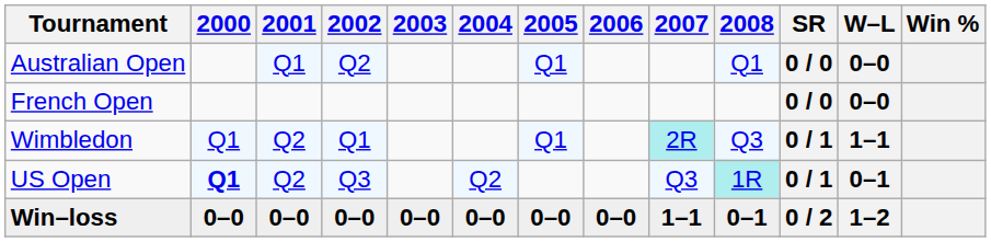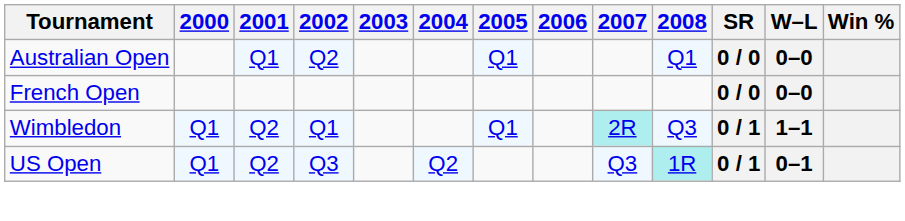US Open | 2000: bold -> normal
- row: Win–loss | 0–0 | 0–0 | 0–0 | 0–0 | 0–0 | 0–0 | 0–0 | 1–1 | 0–1 | 0 / 2 | 1–2
